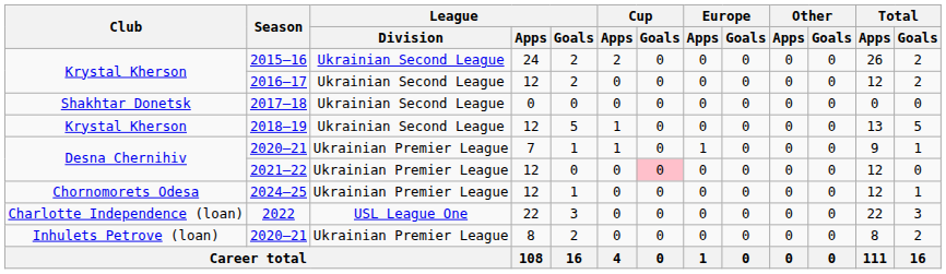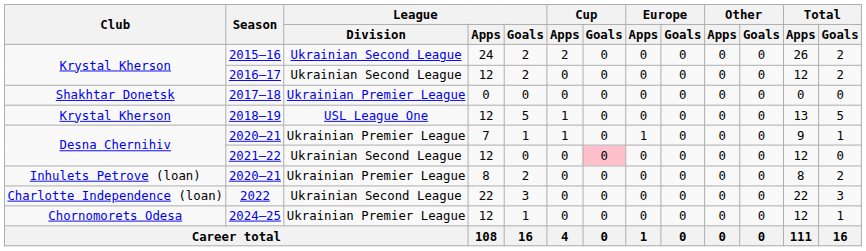2017–18 | League / Division: Ukrainian Second League -> Ukrainian Premier League
2018–19 | League / Division: Ukrainian Second League -> USL League One
2021–22 | League / Division: Ukrainian Premier League -> Ukrainian Second League
rows swapped: Inhulets Petrove (loan) / 2020–21 <-> 2024–25
2022 | League / Division: USL League One -> Ukrainian Second League
